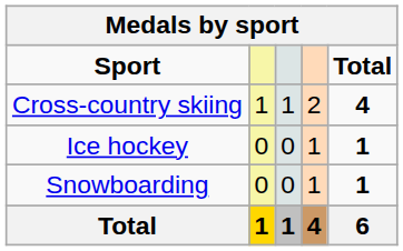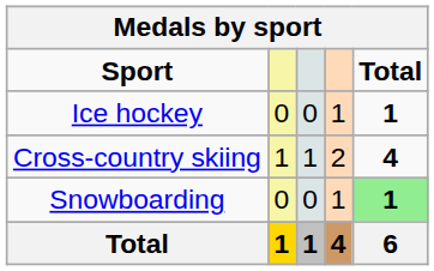rows swapped: Cross-country skiing <-> Ice hockey
Snowboarding | Total: no background -> lightgreen background
